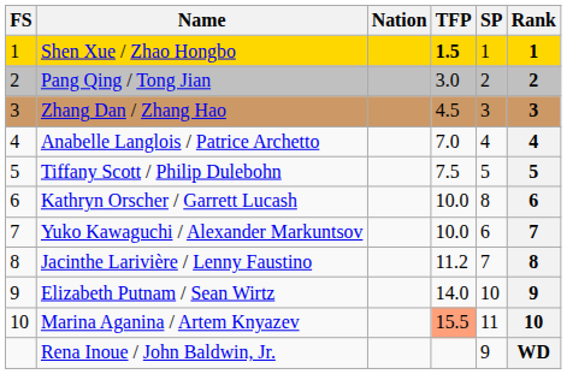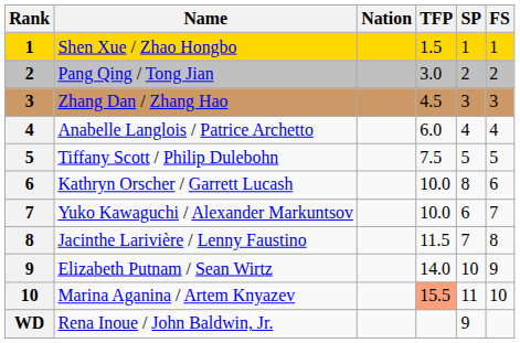columns swapped: Rank <-> FS
Shen Xue / Zhao Hongbo | TFP: bold -> normal
Anabelle Langlois / Patrice Archetto | TFP: 7.0 -> 6.0
Jacinthe Larivière / Lenny Faustino | TFP: 11.2 -> 11.5
